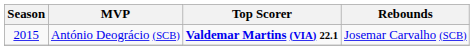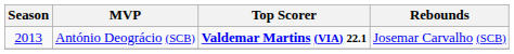António Deográcio (SCB) | Season: 2015 -> 2013
